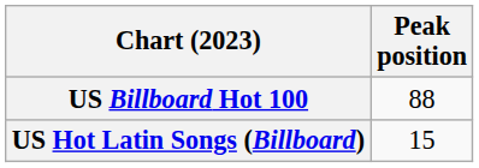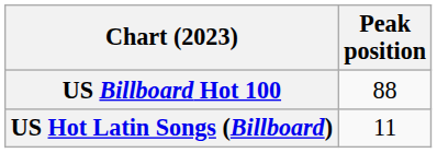US Hot Latin Songs (Billboard) | Peak position: 15 -> 11
